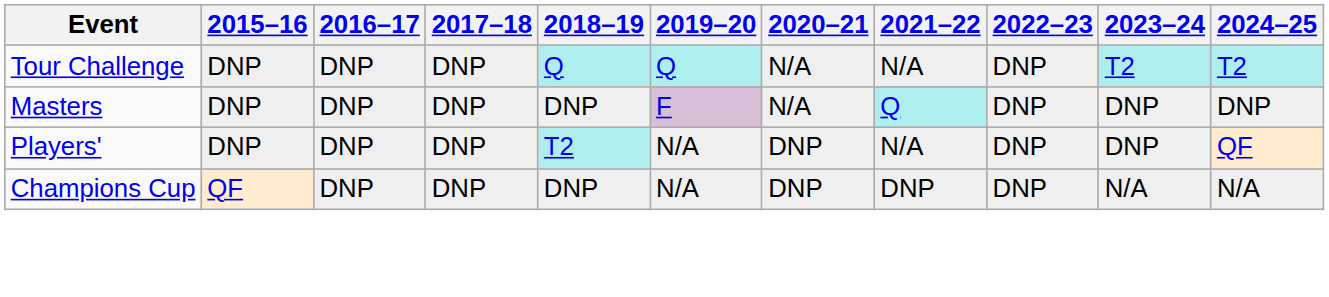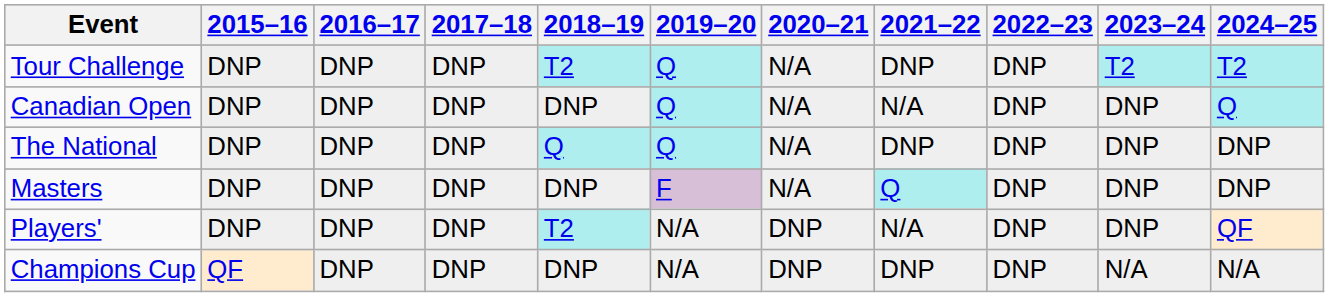Tour Challenge | 2018–19: Q -> T2
Tour Challenge | 2021–22: N/A -> DNP
+ row: Canadian Open | DNP | DNP | DNP | DNP | Q | N/A | N/A | DNP | DNP | Q
+ row: The National | DNP | DNP | DNP | Q | Q | N/A | DNP | DNP | DNP | DNP
